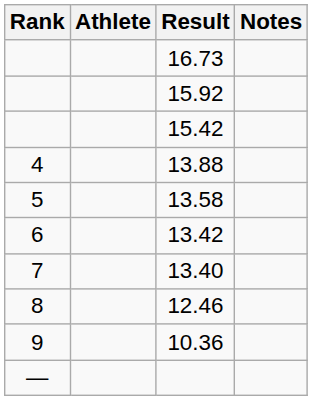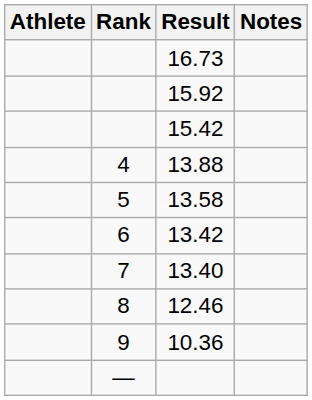columns swapped: Rank <-> Athlete
